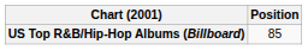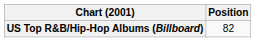US Top R&B/Hip-Hop Albums (Billboard) | Position: 85 -> 82
